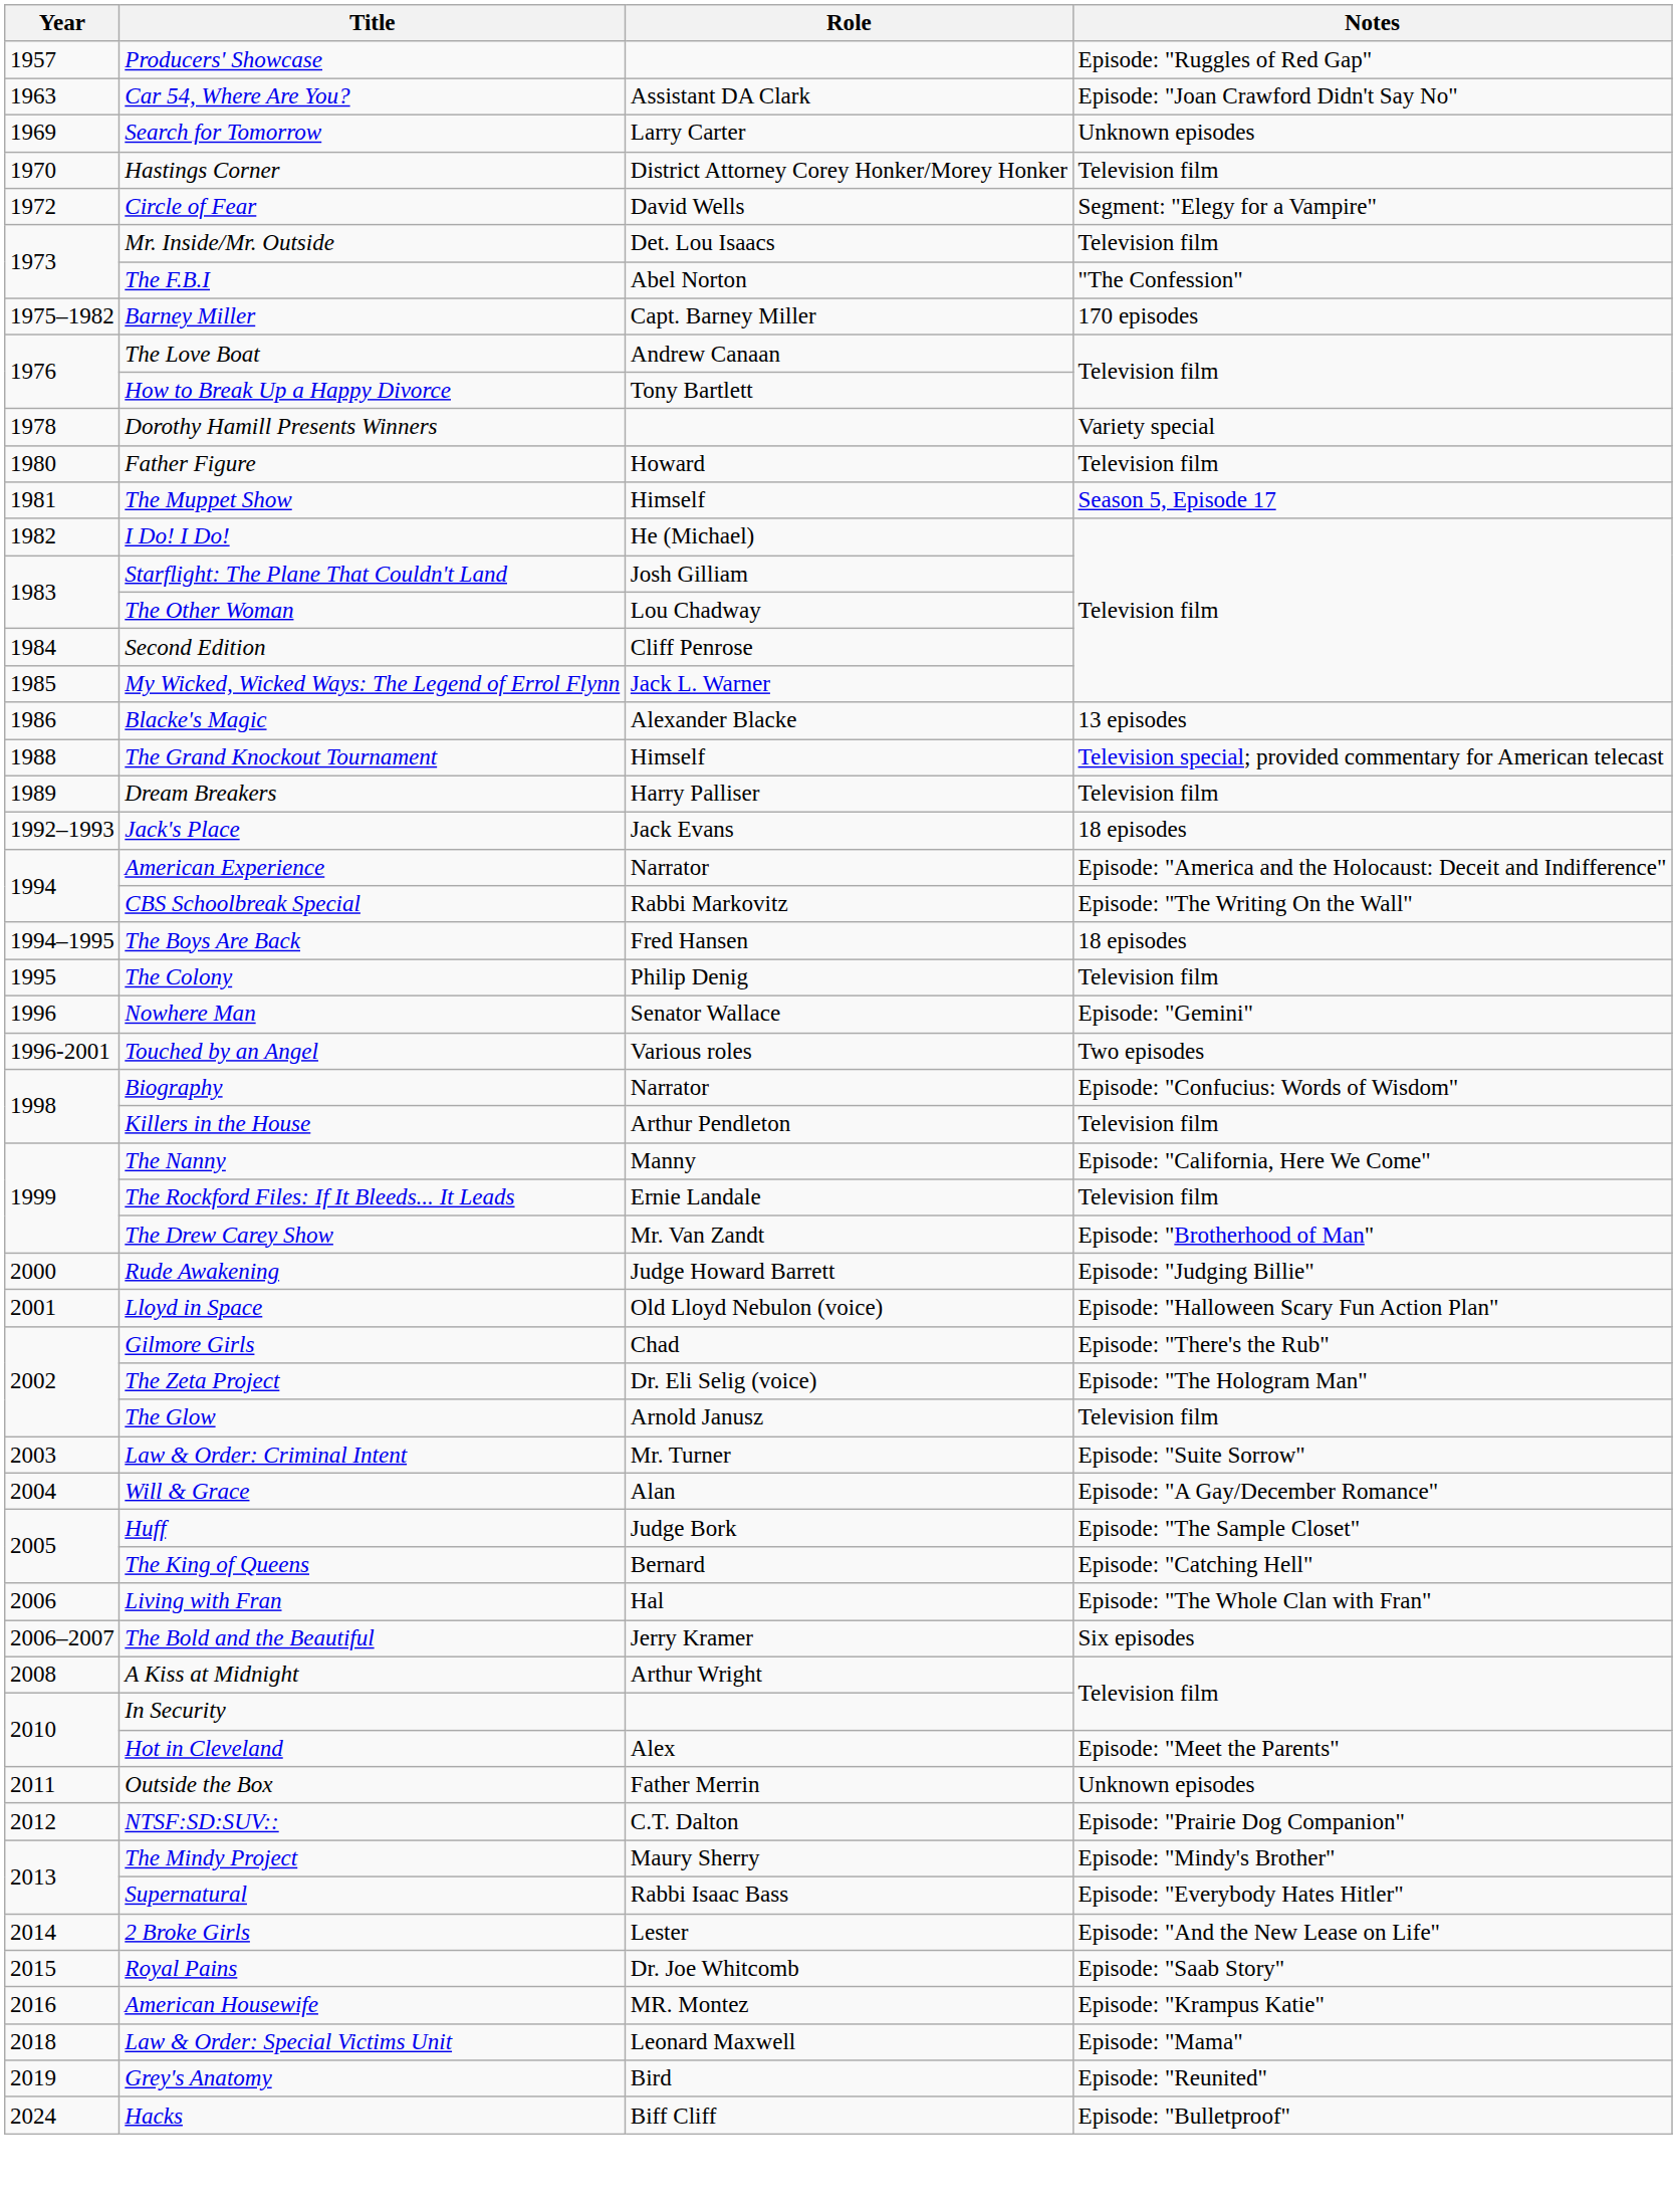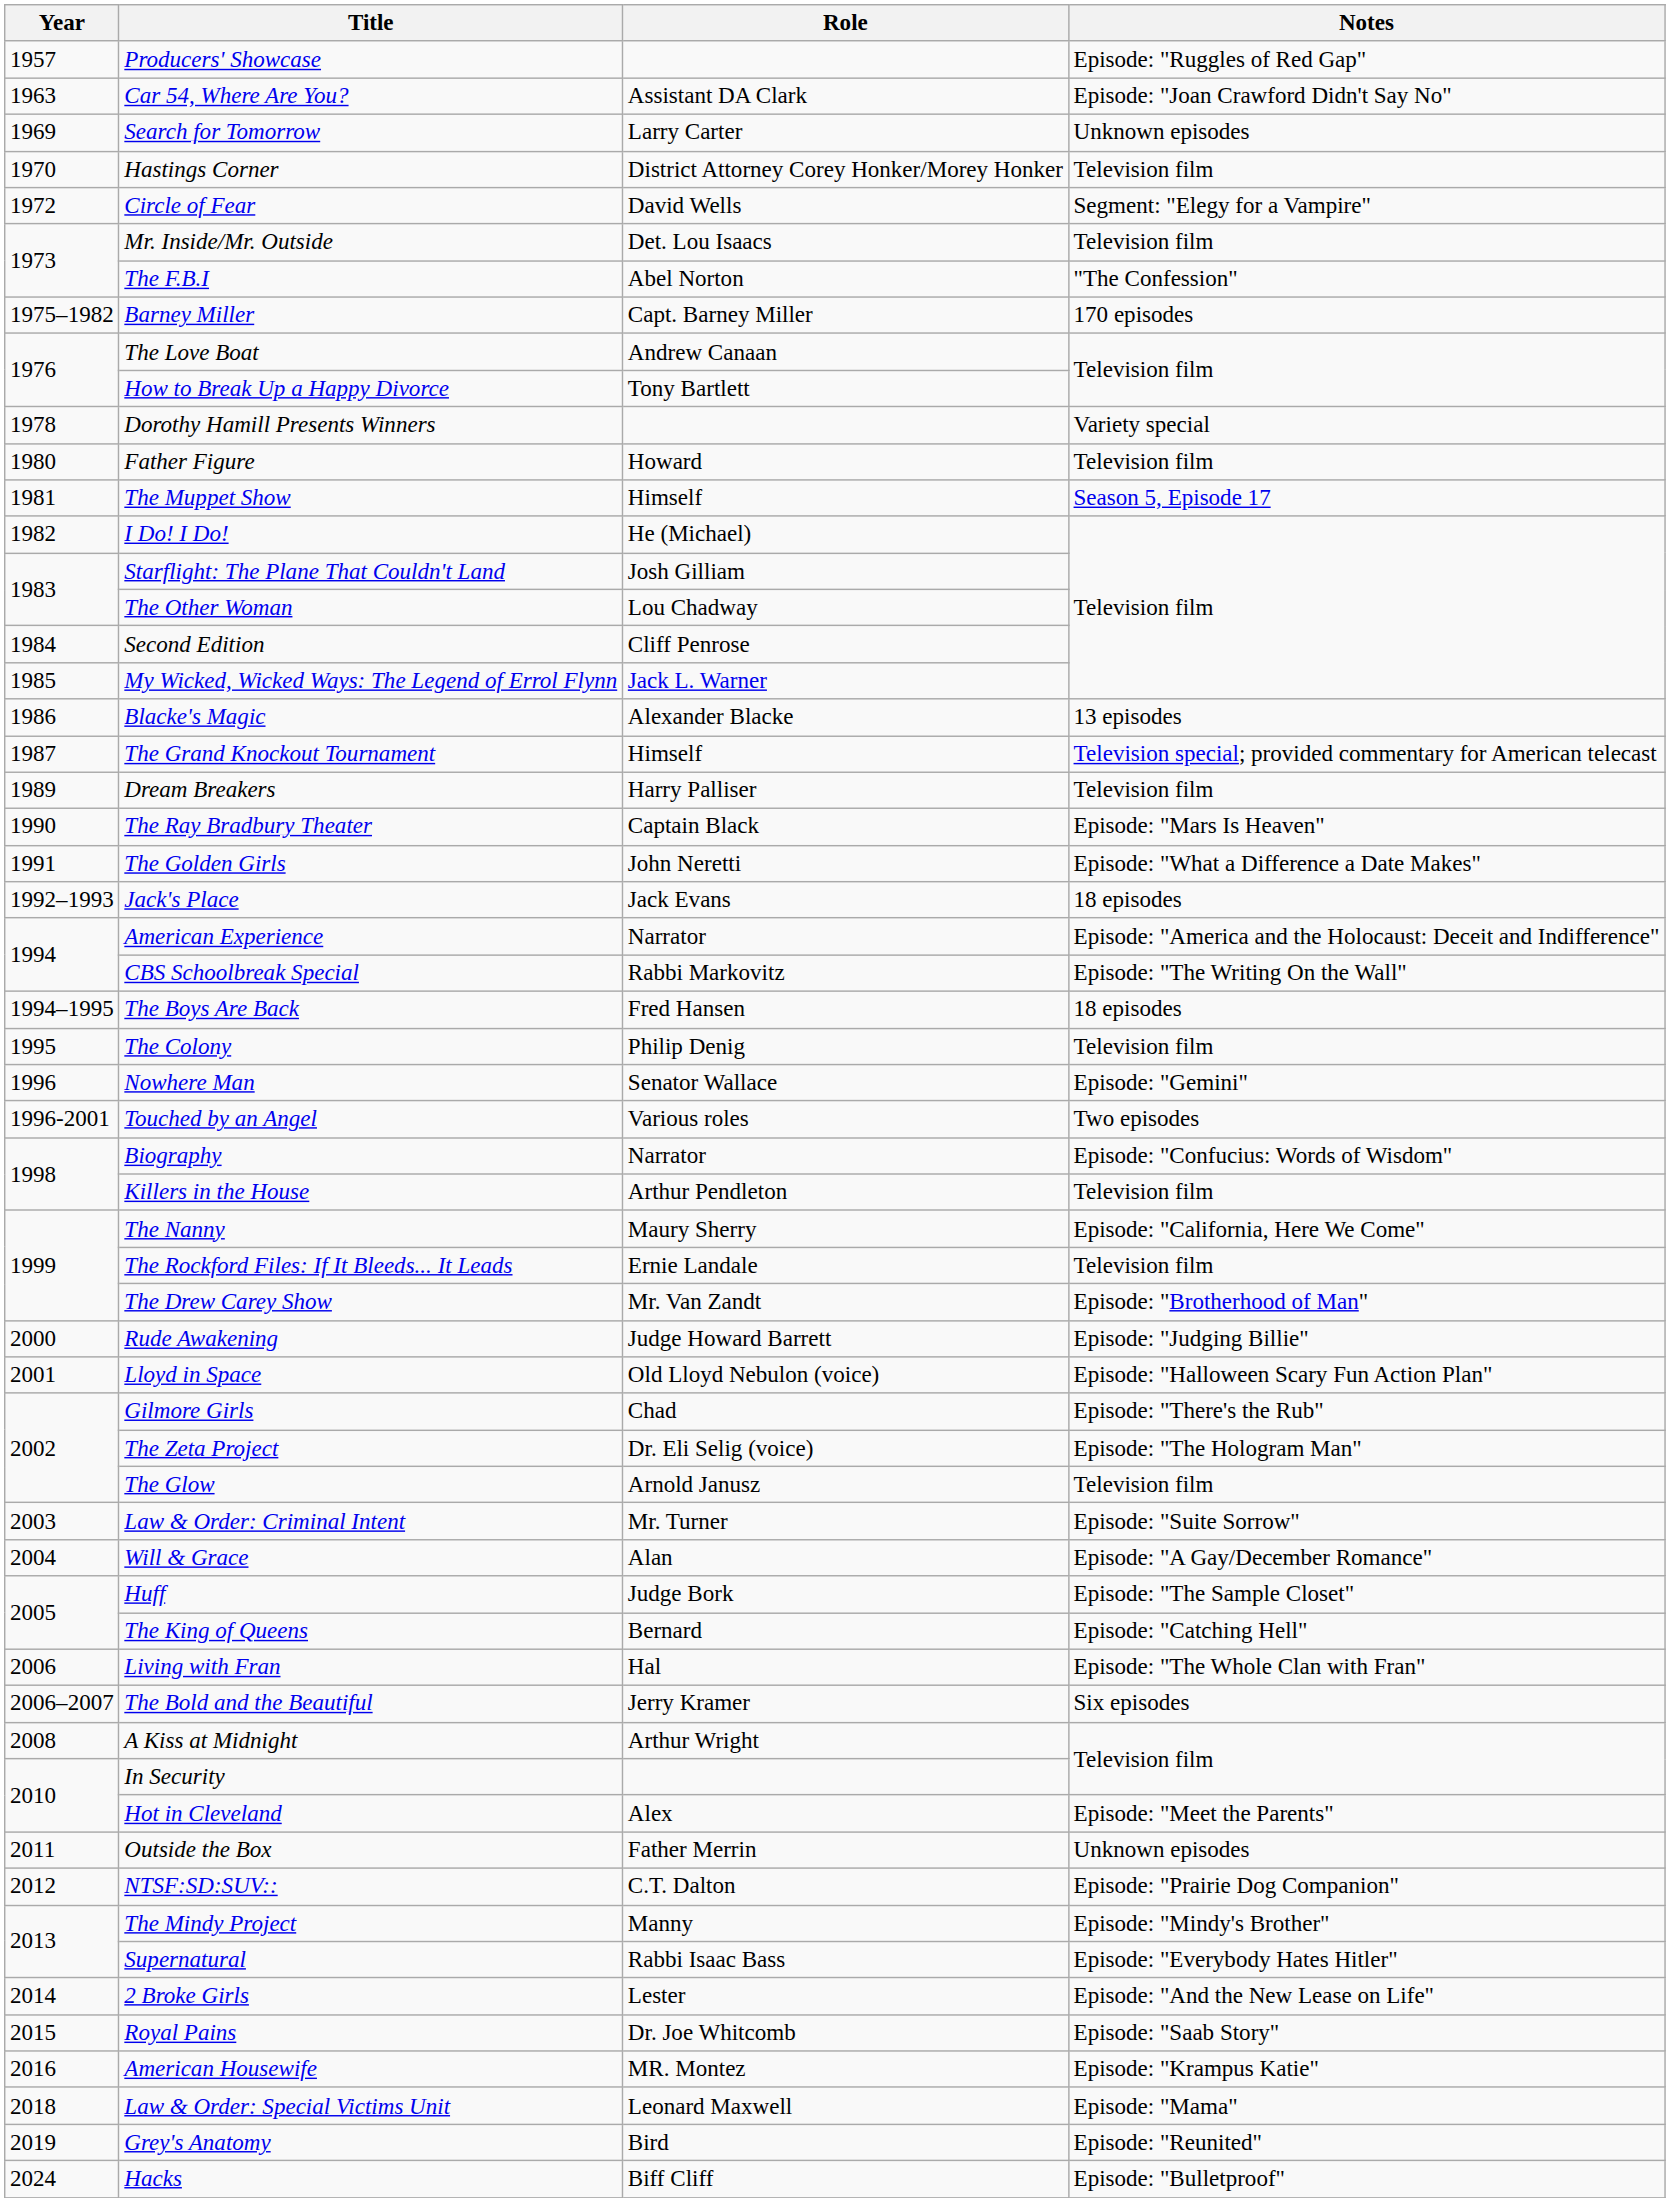The Grand Knockout Tournament | Year: 1988 -> 1987
+ row: 1990 | The Ray Bradbury Theater | Captain Black | Episode: "Mars Is Heaven"
+ row: 1991 | The Golden Girls | John Neretti | Episode: "What a Difference a Date Makes"
The Nanny | Role: Manny -> Maury Sherry
The Mindy Project | Role: Maury Sherry -> Manny
